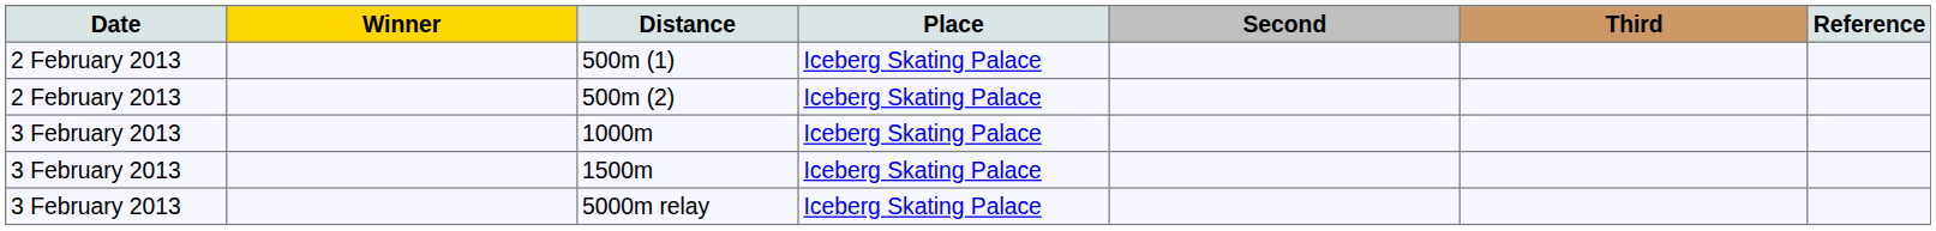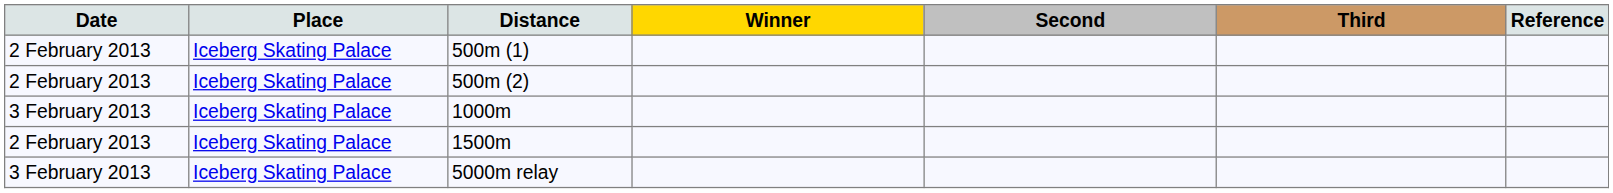columns swapped: Place <-> Winner
1500m | Date: 3 February 2013 -> 2 February 2013
